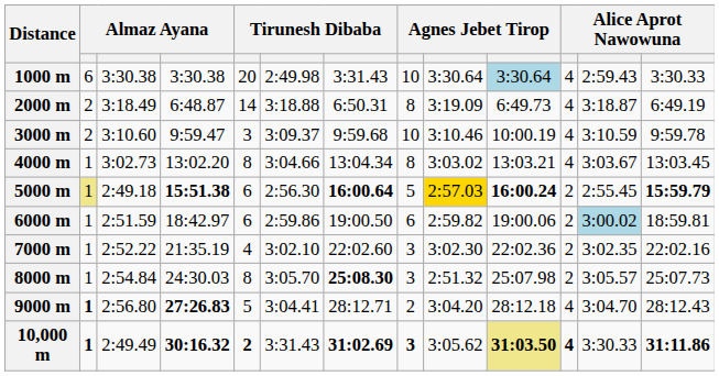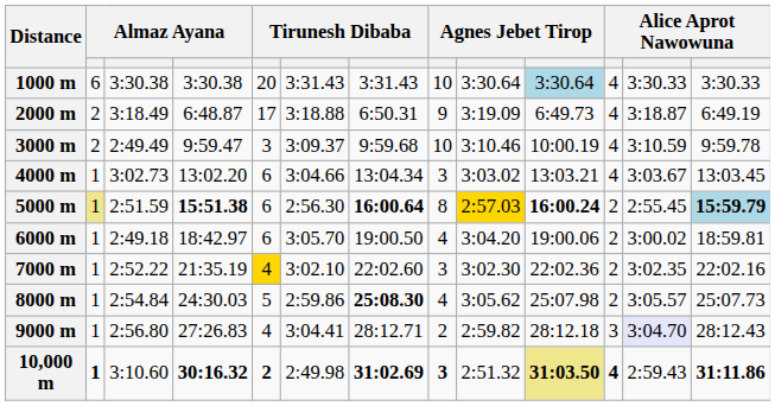1000 m | column 6: 2:49.98 -> 3:31.43
1000 m | column 12: 2:59.43 -> 3:30.33
2000 m | column 5: 14 -> 17
2000 m | column 8: 8 -> 9
3000 m | column 3: 3:10.60 -> 2:49.49
4000 m | column 5: 8 -> 6
4000 m | column 8: 8 -> 3
5000 m | column 3: 2:49.18 -> 2:51.59
5000 m | column 8: 5 -> 8
5000 m | column 13: no background -> lightblue background
6000 m | column 3: 2:51.59 -> 2:49.18
6000 m | column 6: 2:59.86 -> 3:05.70
6000 m | column 8: 6 -> 4
6000 m | column 9: 2:59.82 -> 3:04.20
6000 m | column 12: lightblue background -> no background
7000 m | column 5: no background -> gold background
8000 m | column 5: 8 -> 5
8000 m | column 6: 3:05.70 -> 2:59.86
8000 m | column 8: 3 -> 4
8000 m | column 9: 2:51.32 -> 3:05.62
9000 m | column 2: bold -> normal
9000 m | column 4: bold -> normal
9000 m | column 5: 5 -> 4
9000 m | column 9: 3:04.20 -> 2:59.82
9000 m | column 11: 4 -> 3
9000 m | column 12: no background -> lavender background
10,000 m | column 3: 2:49.49 -> 3:10.60
10,000 m | column 6: 3:31.43 -> 2:49.98
10,000 m | column 9: 3:05.62 -> 2:51.32
10,000 m | column 12: 3:30.33 -> 2:59.43
